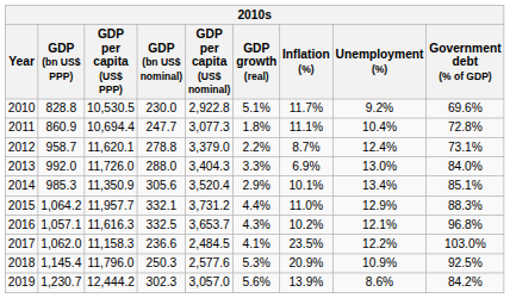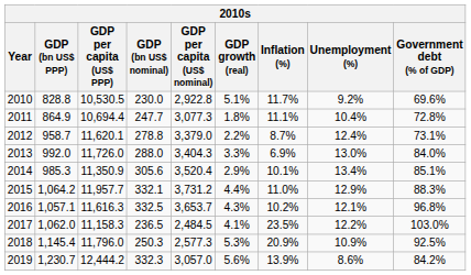2011 | GDP (bn US$ PPP): 860.9 -> 864.9
2017 | GDP (bn US$ nominal): 236.6 -> 236.5
2018 | GDP per capita (US$ nominal): 2,577.6 -> 2,577.3
2019 | GDP (bn US$ nominal): 302.3 -> 332.3
